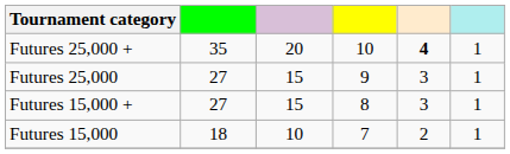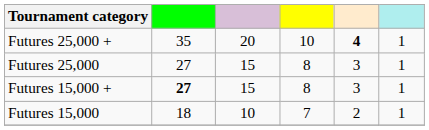Futures 25,000 | column 4: 9 -> 8
Futures 15,000 + | column 2: normal -> bold
